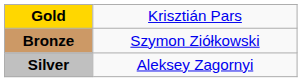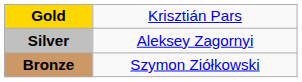rows swapped: Silver <-> Bronze
